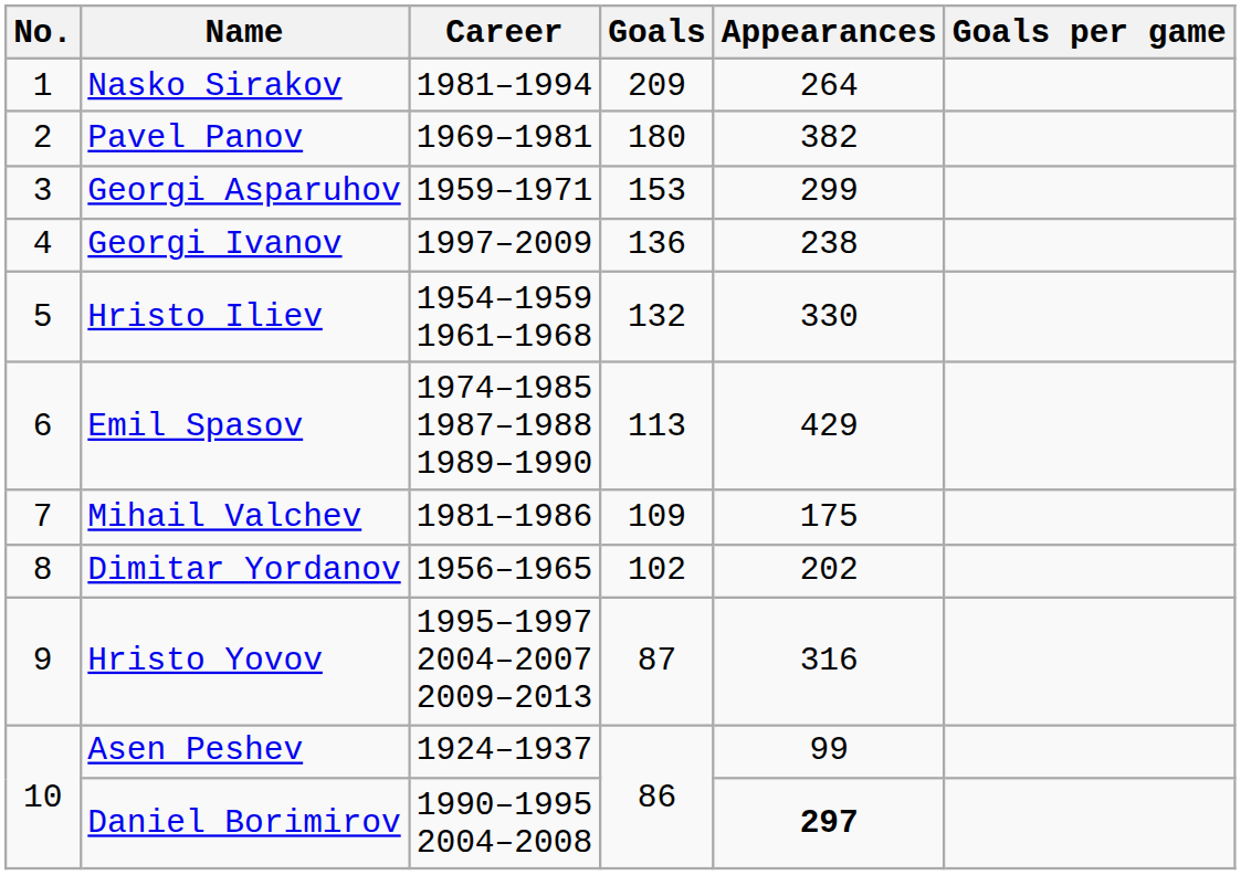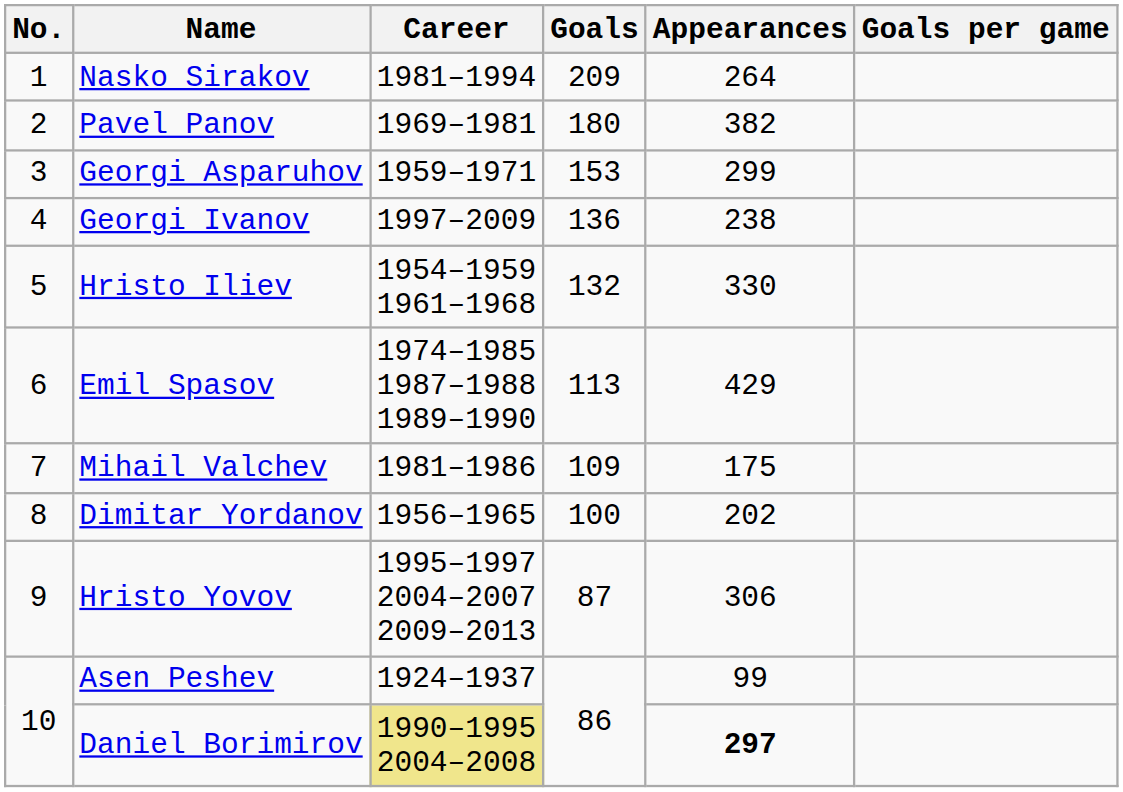Dimitar Yordanov | Goals: 102 -> 100
Hristo Yovov | Appearances: 316 -> 306
Daniel Borimirov | Career: no background -> khaki background
